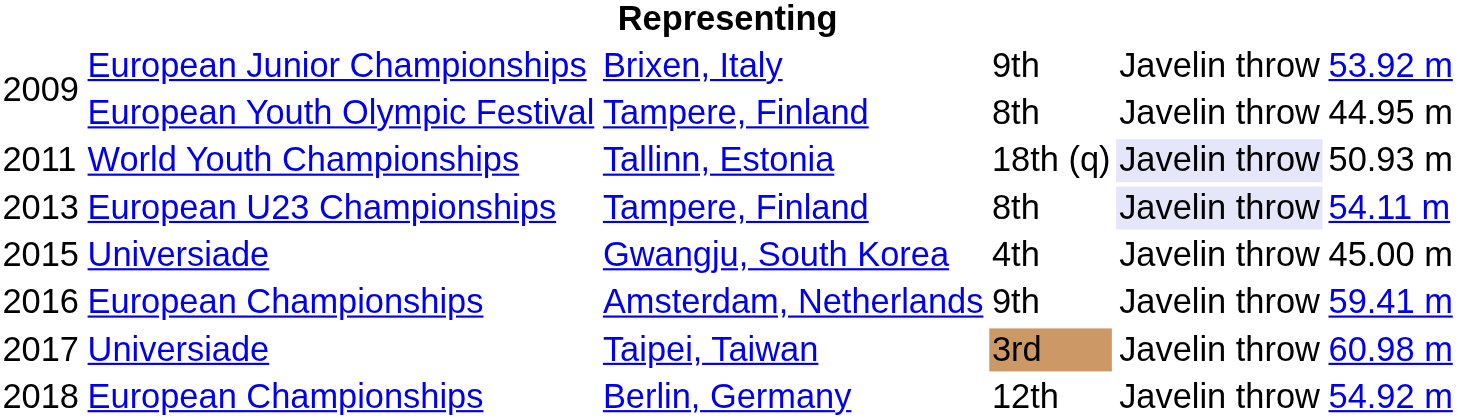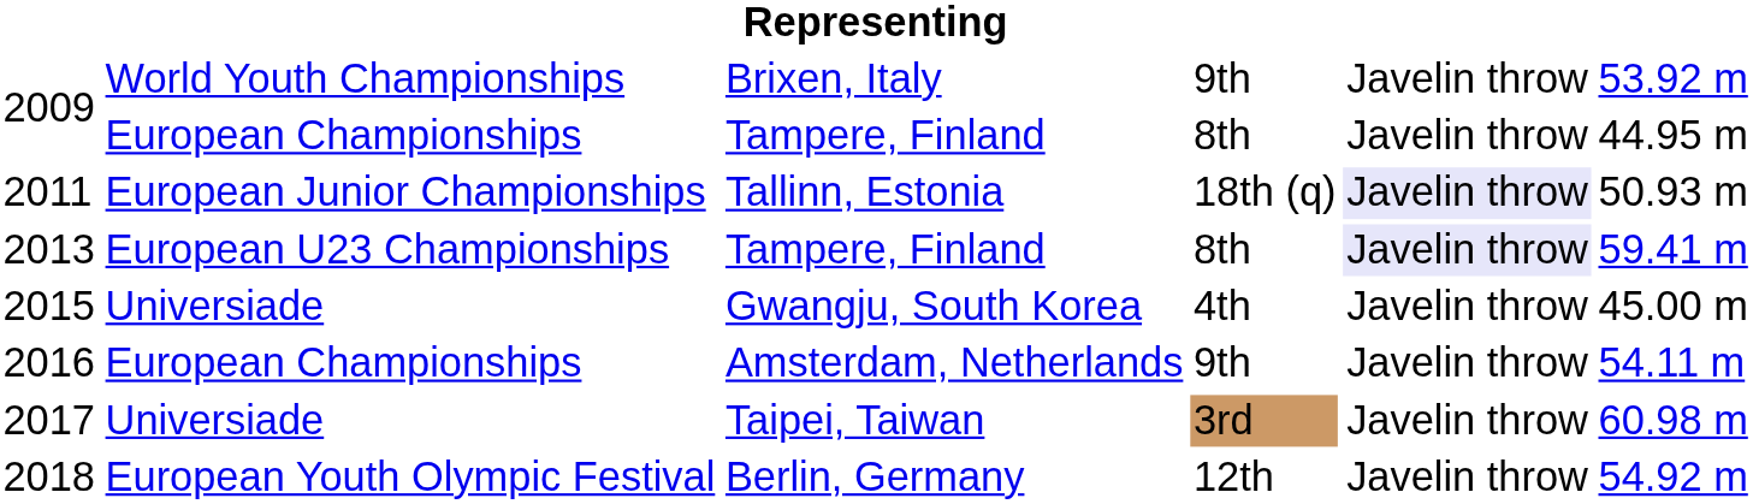2009 / Brixen, Italy | column 2: European Junior Championships -> World Youth Championships
2009 / Tampere, Finland | column 2: European Youth Olympic Festival -> European Championships
2011 | column 2: World Youth Championships -> European Junior Championships
2013 | column 6: 54.11 m -> 59.41 m
2016 | column 6: 59.41 m -> 54.11 m
2018 | column 2: European Championships -> European Youth Olympic Festival
